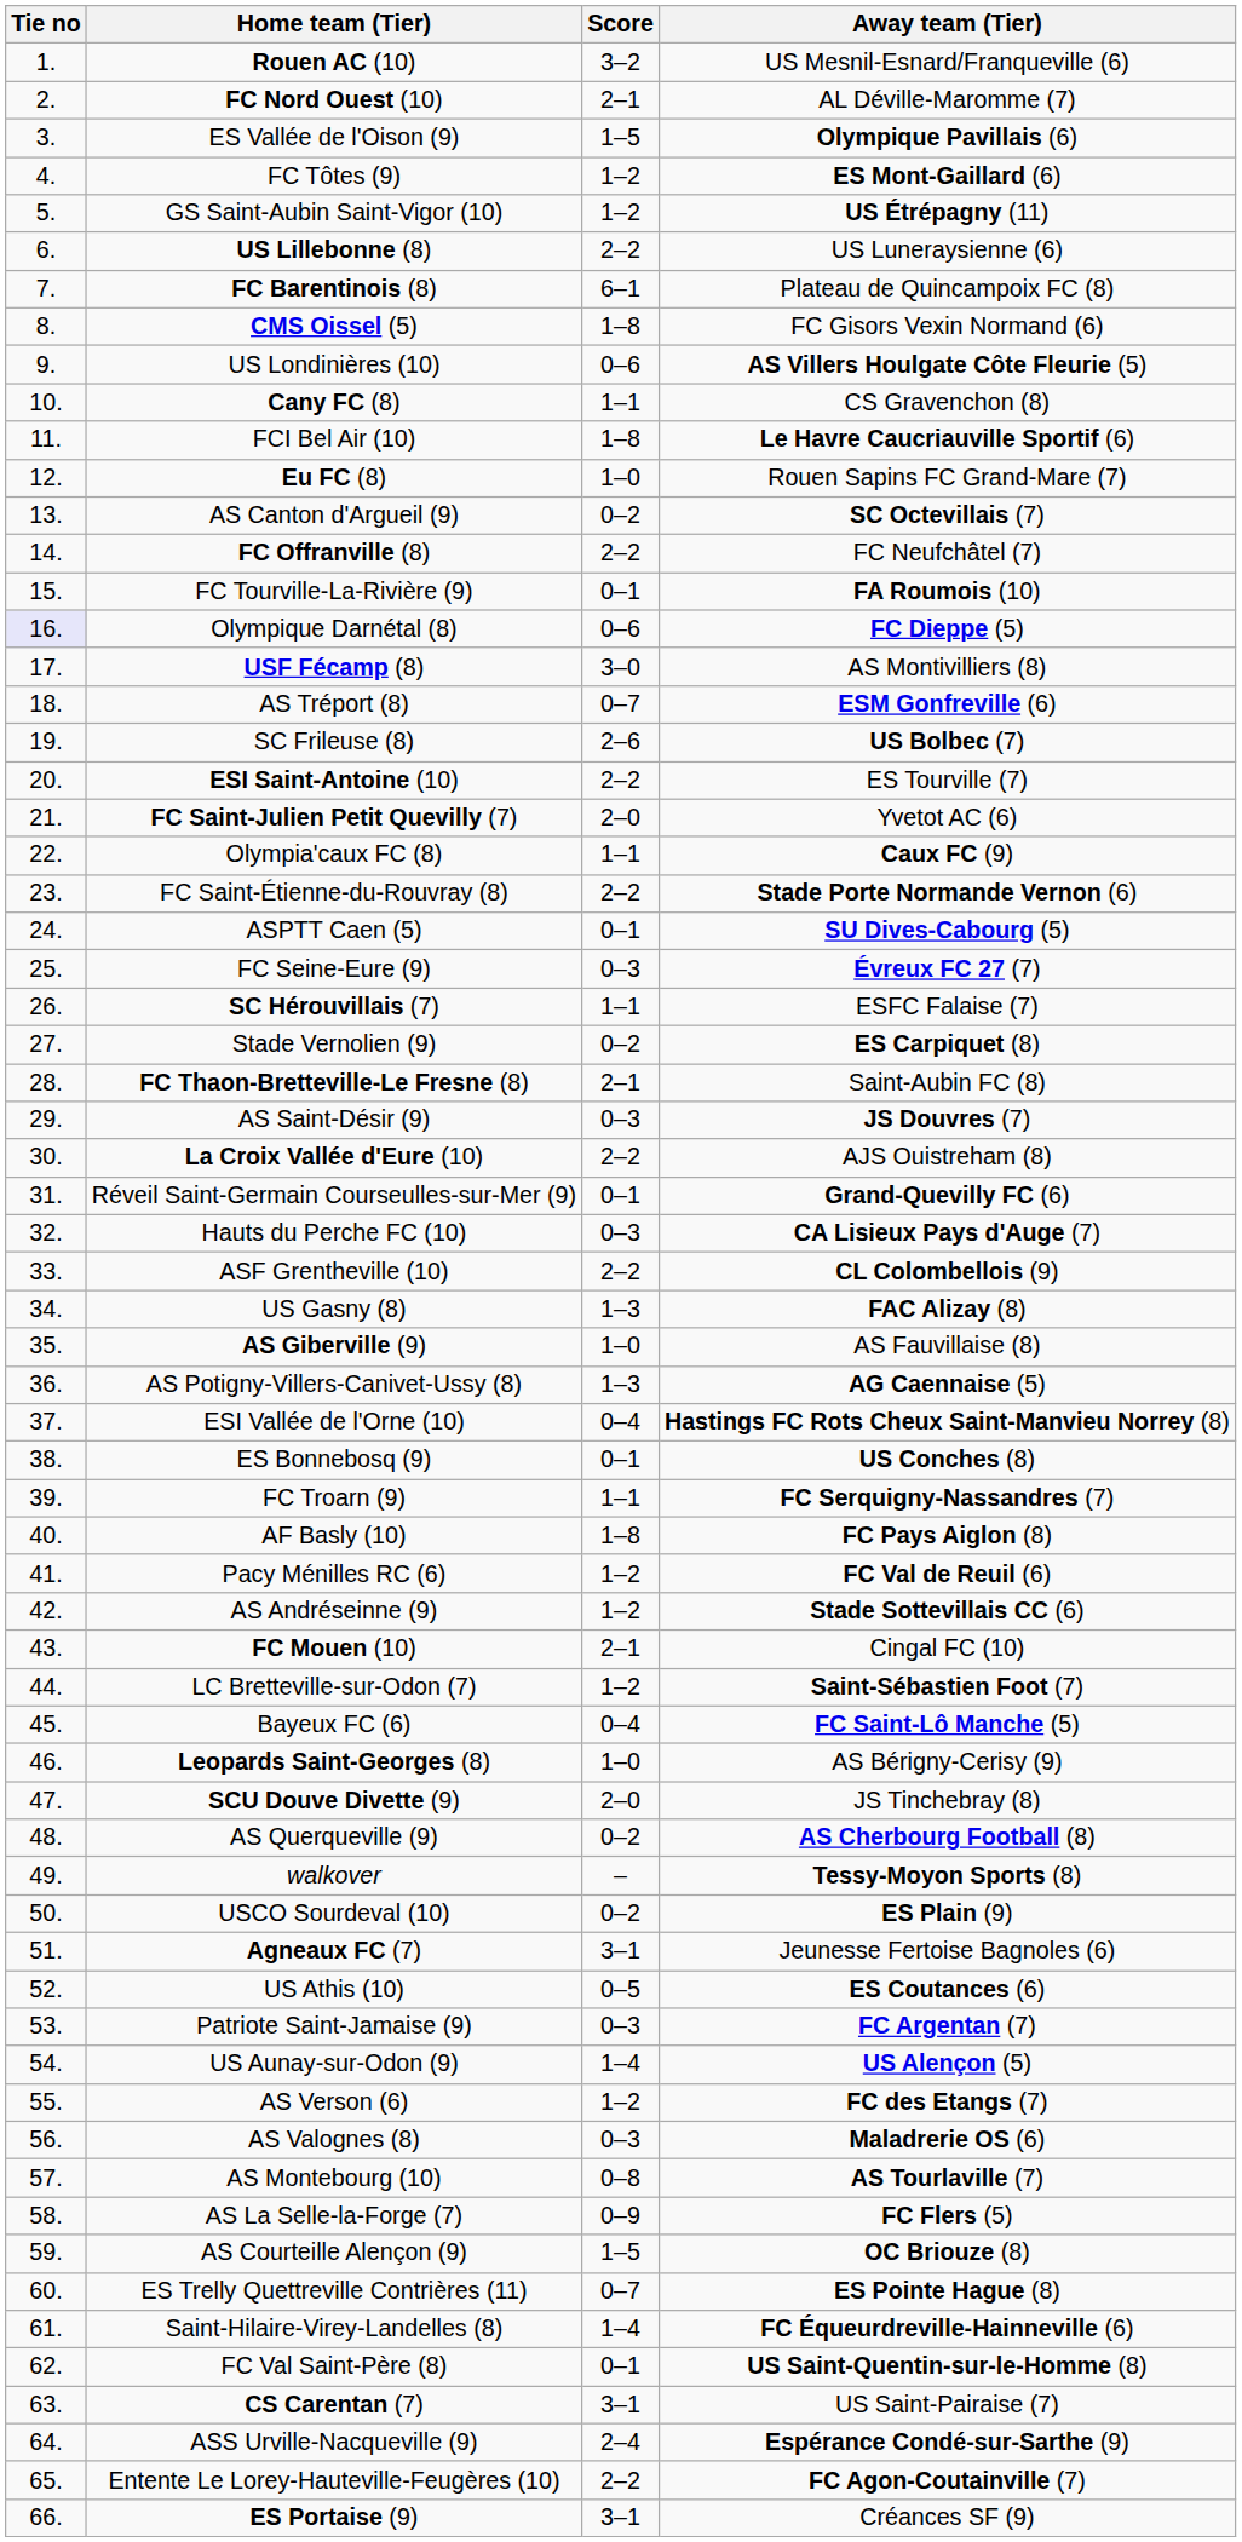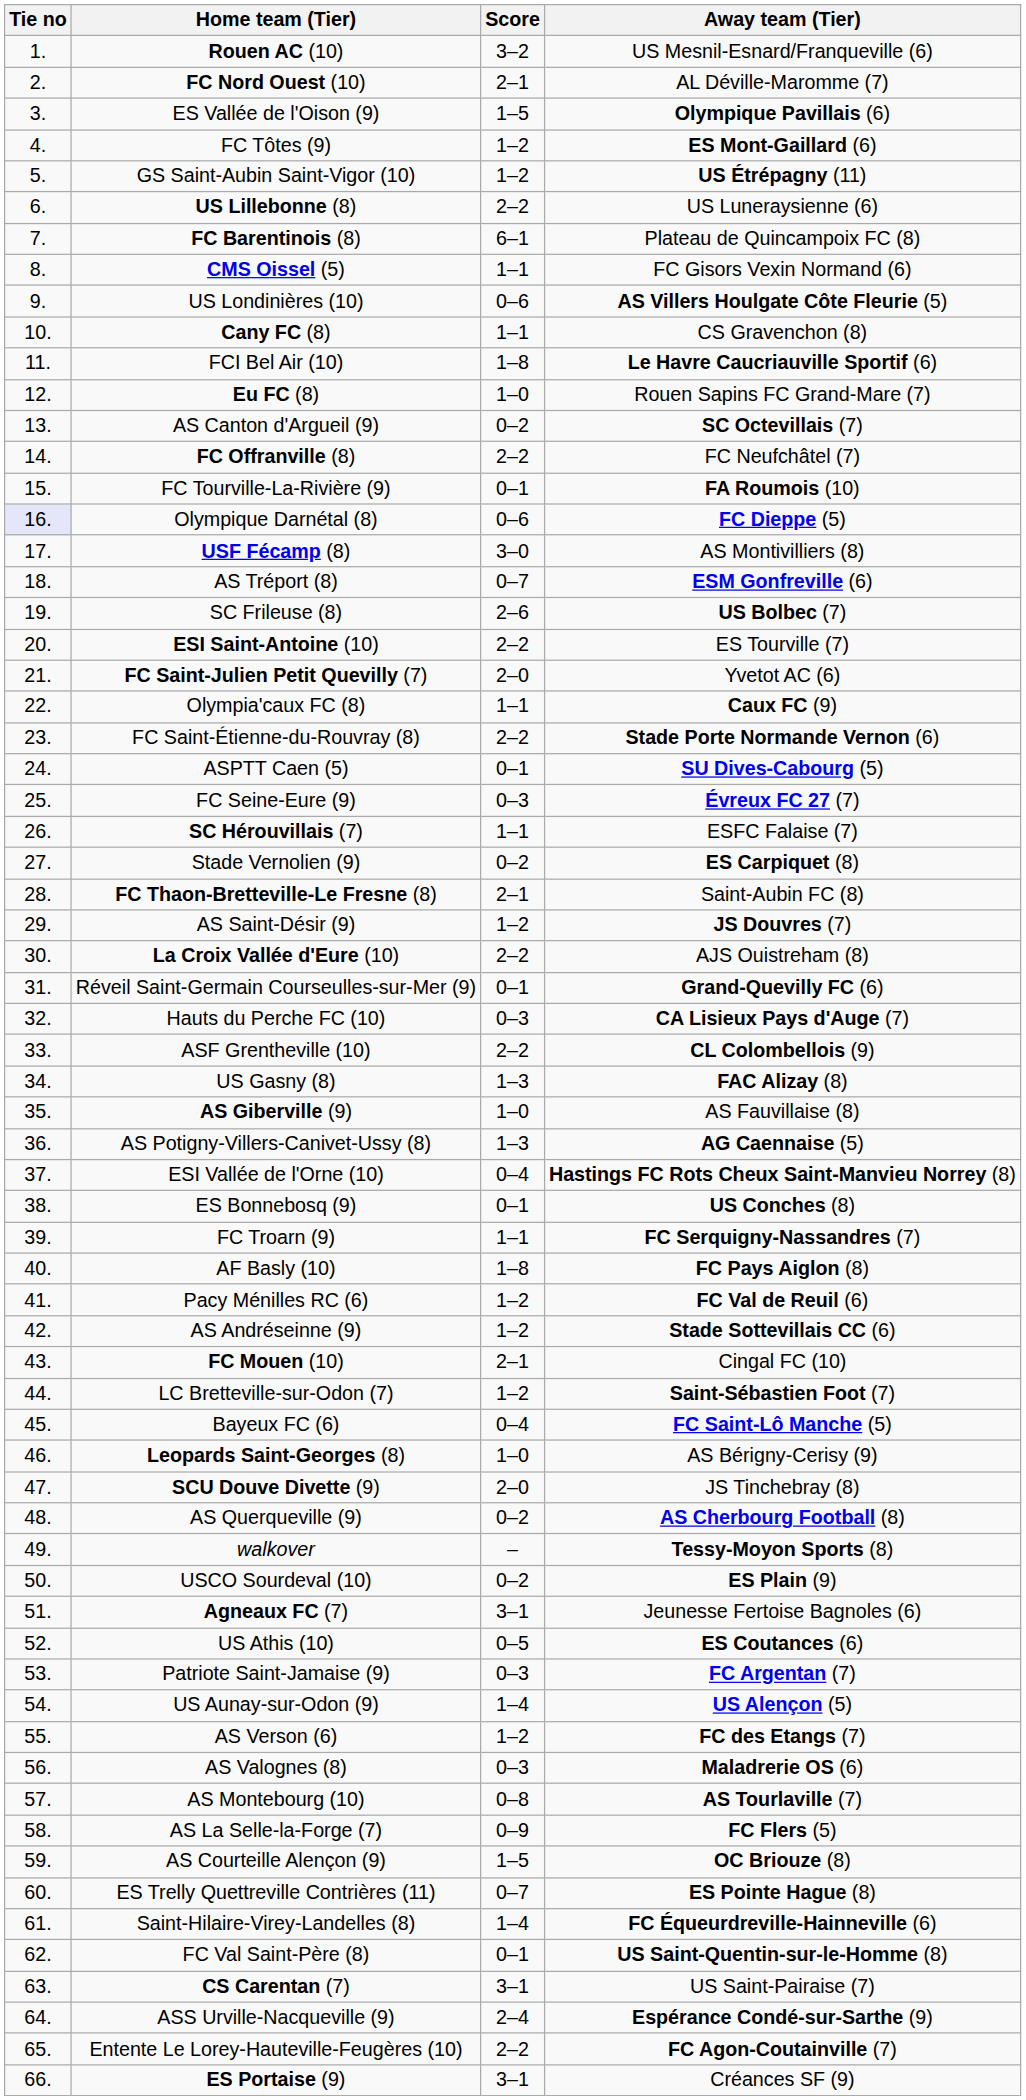CMS Oissel (5) | Score: 1–8 -> 1–1
AS Saint-Désir (9) | Score: 0–3 -> 1–2
